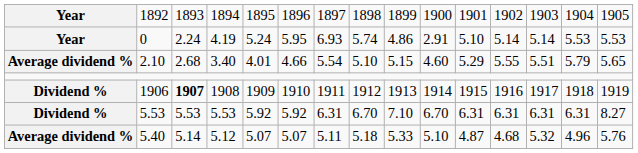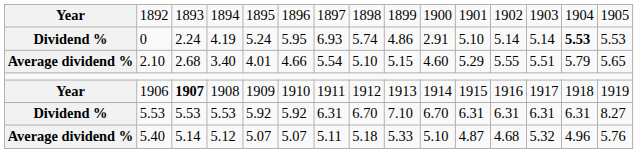0 | column 1: Year -> Dividend %
0 | column 14: normal -> bold
1906 | column 1: Dividend % -> Year
